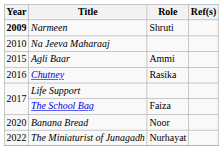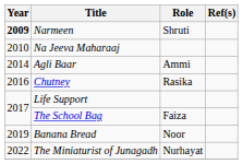Agli Baar | Year: 2015 -> 2014
Banana Bread | Year: 2020 -> 2019
